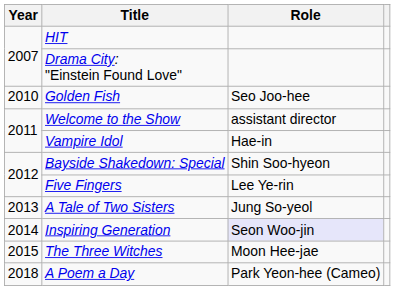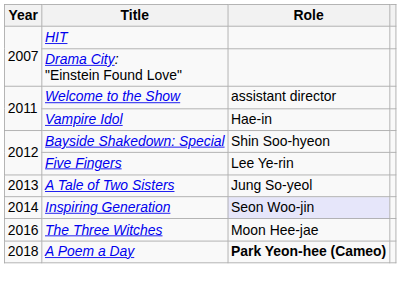- row: 2010 | Golden Fish | Seo Joo-hee
The Three Witches | Year: 2015 -> 2016
A Poem a Day | Role: normal -> bold
